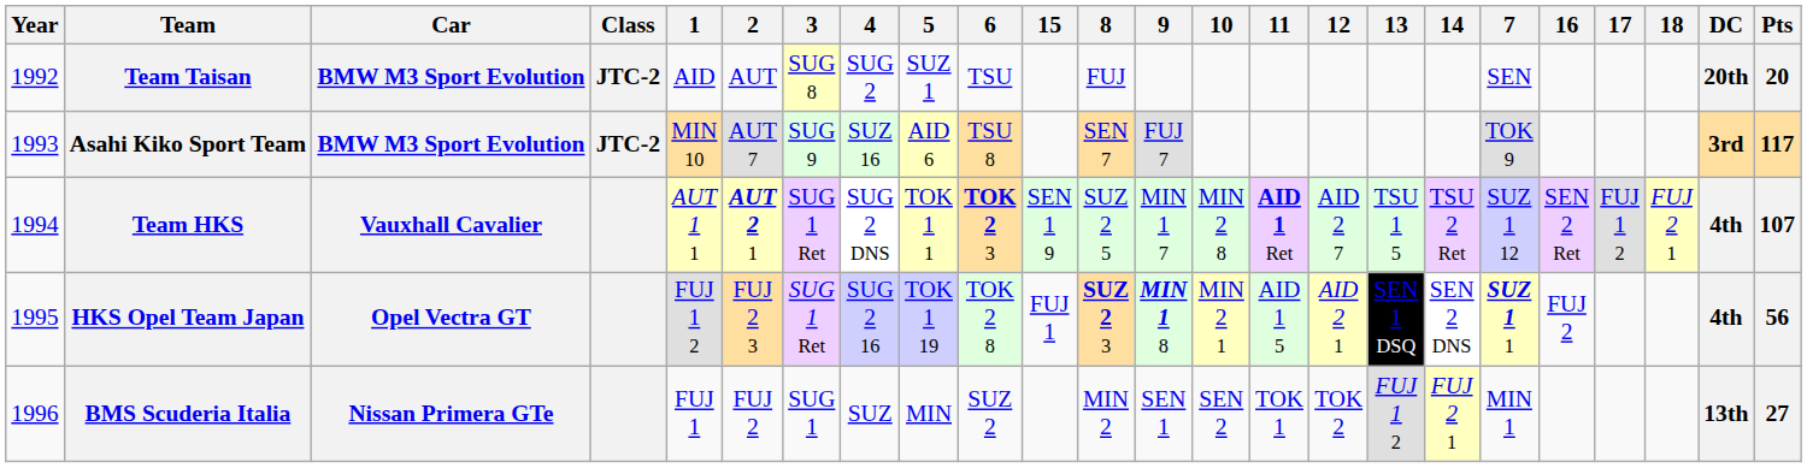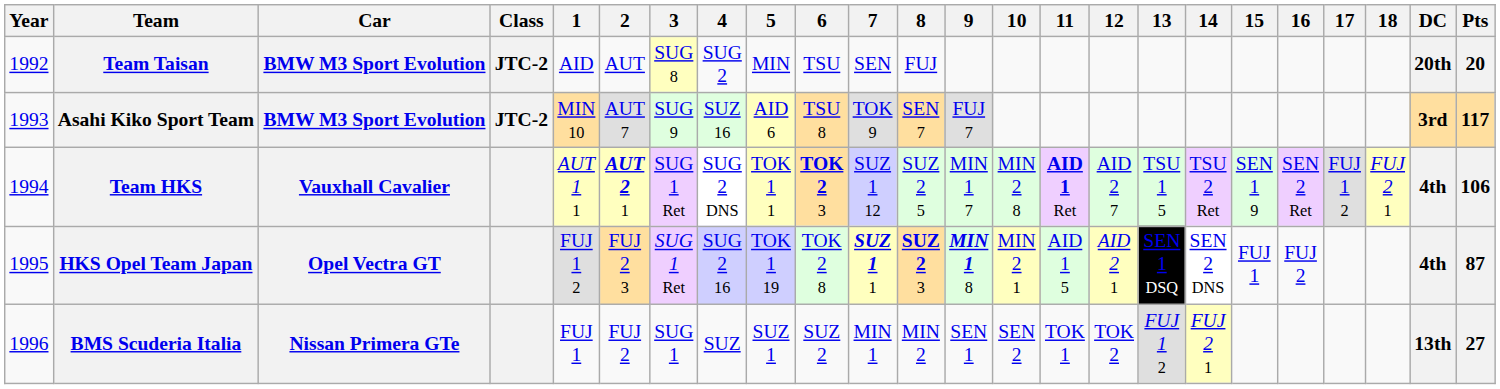columns swapped: 7 <-> 15
Team Taisan | 5: SUZ 1 -> MIN
Team HKS | Pts: 107 -> 106
HKS Opel Team Japan | Pts: 56 -> 87
BMS Scuderia Italia | 5: MIN -> SUZ 1
